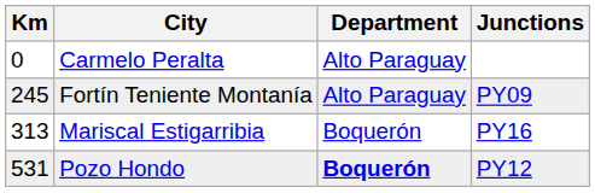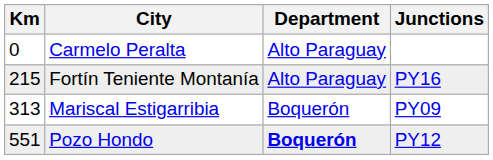Fortín Teniente Montanía | Km: 245 -> 215
Fortín Teniente Montanía | Junctions: PY09 -> PY16
Mariscal Estigarribia | Junctions: PY16 -> PY09
Pozo Hondo | Km: 531 -> 551
